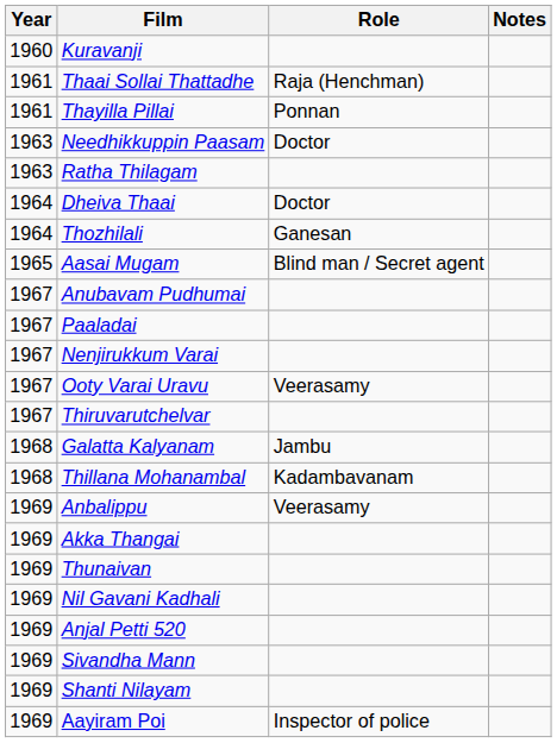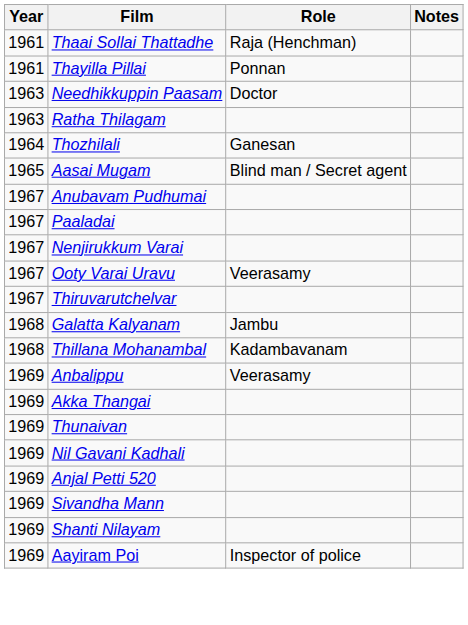- row: 1960 | Kuravanji
- row: 1964 | Dheiva Thaai | Doctor
